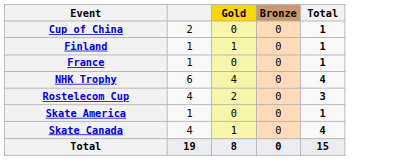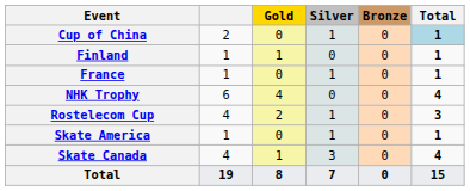+ column: Silver | 1 | 0 | 1 | 0 | 1 | 1 | 3 | 7
Cup of China | Total: no background -> lightblue background
